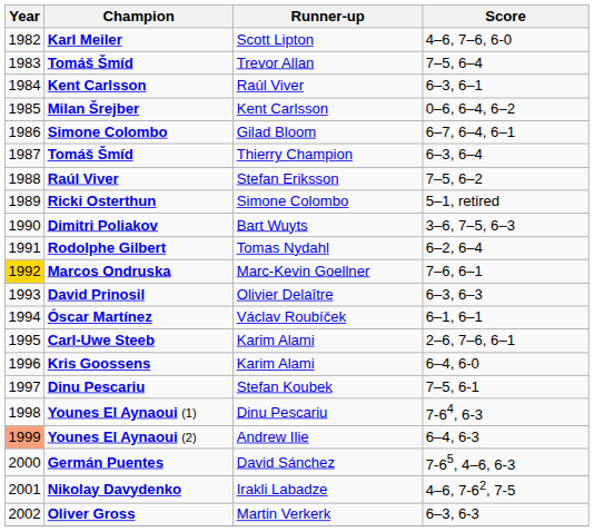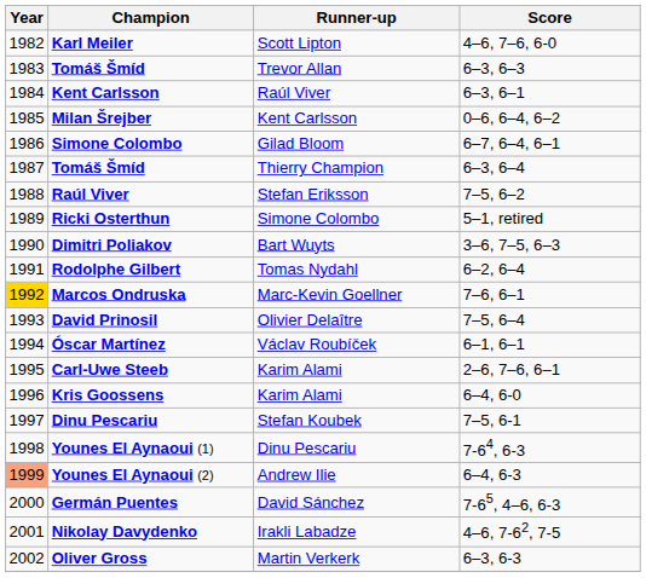Tomáš Šmíd / Trevor Allan | Score: 7–5, 6–4 -> 6–3, 6–3
David Prinosil | Score: 6–3, 6–3 -> 7–5, 6–4
